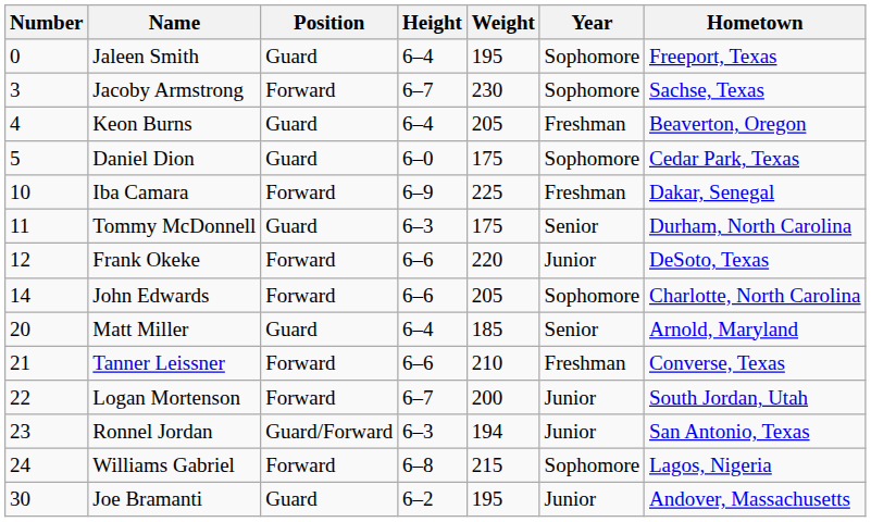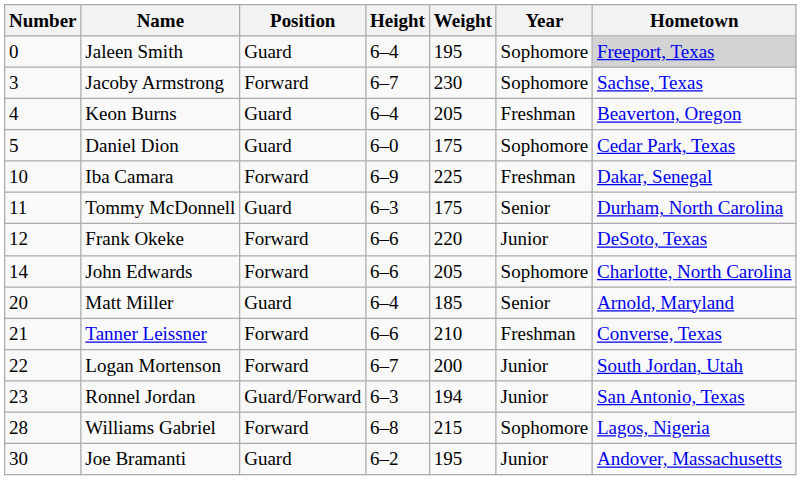Jaleen Smith | Hometown: no background -> lightgrey background
Williams Gabriel | Number: 24 -> 28
